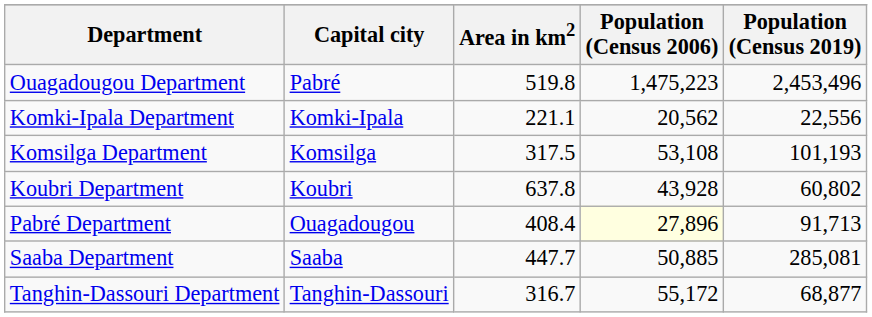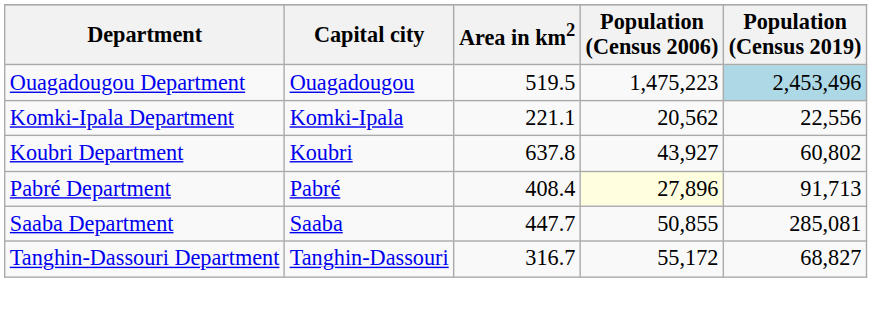Ouagadougou Department | Capital city: Pabré -> Ouagadougou
Ouagadougou Department | Area in km2: 519.8 -> 519.5
Ouagadougou Department | Population (Census 2019): no background -> lightblue background
- row: Komsilga Department | Komsilga | 317.5 | 53,108 | 101,193
Koubri Department | Population (Census 2006): 43,928 -> 43,927
Pabré Department | Capital city: Ouagadougou -> Pabré
Saaba Department | Population (Census 2006): 50,885 -> 50,855
Tanghin-Dassouri Department | Population (Census 2019): 68,877 -> 68,827
